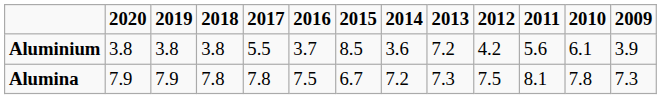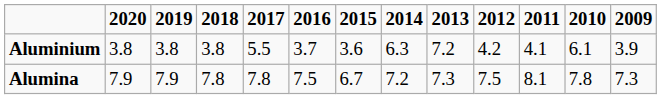Aluminium | 2015: 8.5 -> 3.6
Aluminium | 2014: 3.6 -> 6.3
Aluminium | 2011: 5.6 -> 4.1
